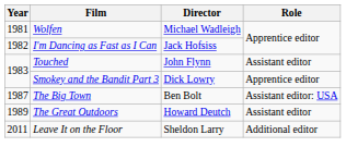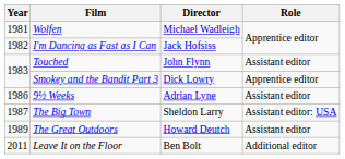+ row: 1986 | 9½ Weeks | Adrian Lyne | Assistant editor
The Big Town | Director: Ben Bolt -> Sheldon Larry
Leave It on the Floor | Director: Sheldon Larry -> Ben Bolt
